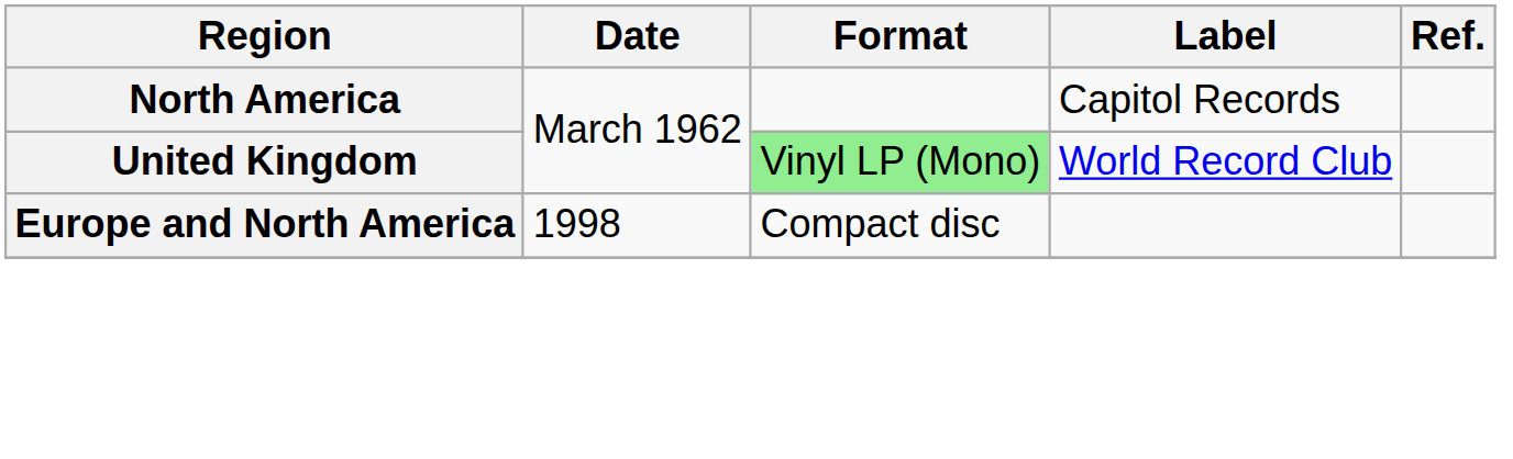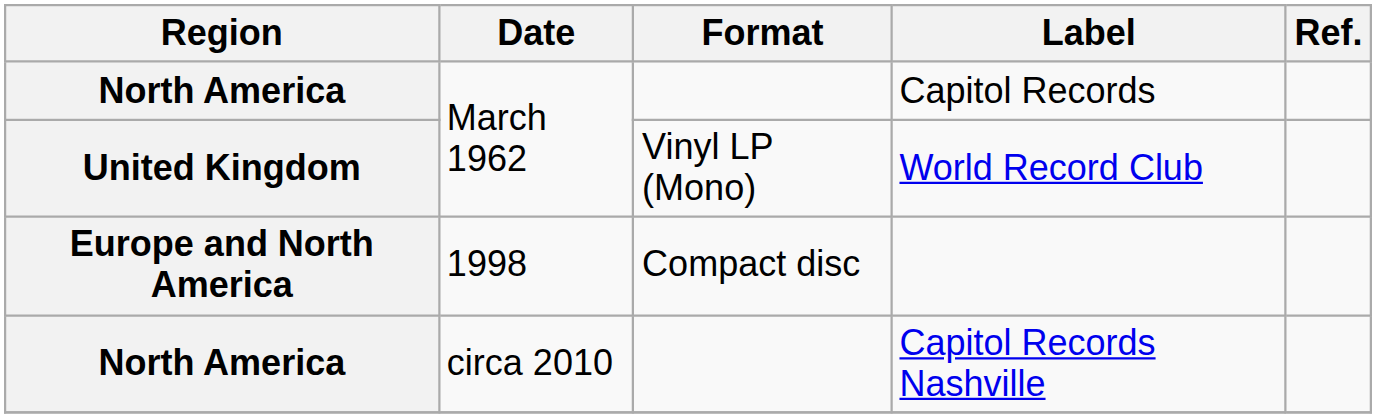World Record Club | Format: lightgreen background -> no background
+ row: North America | circa 2010 | Capitol Records Nashville
